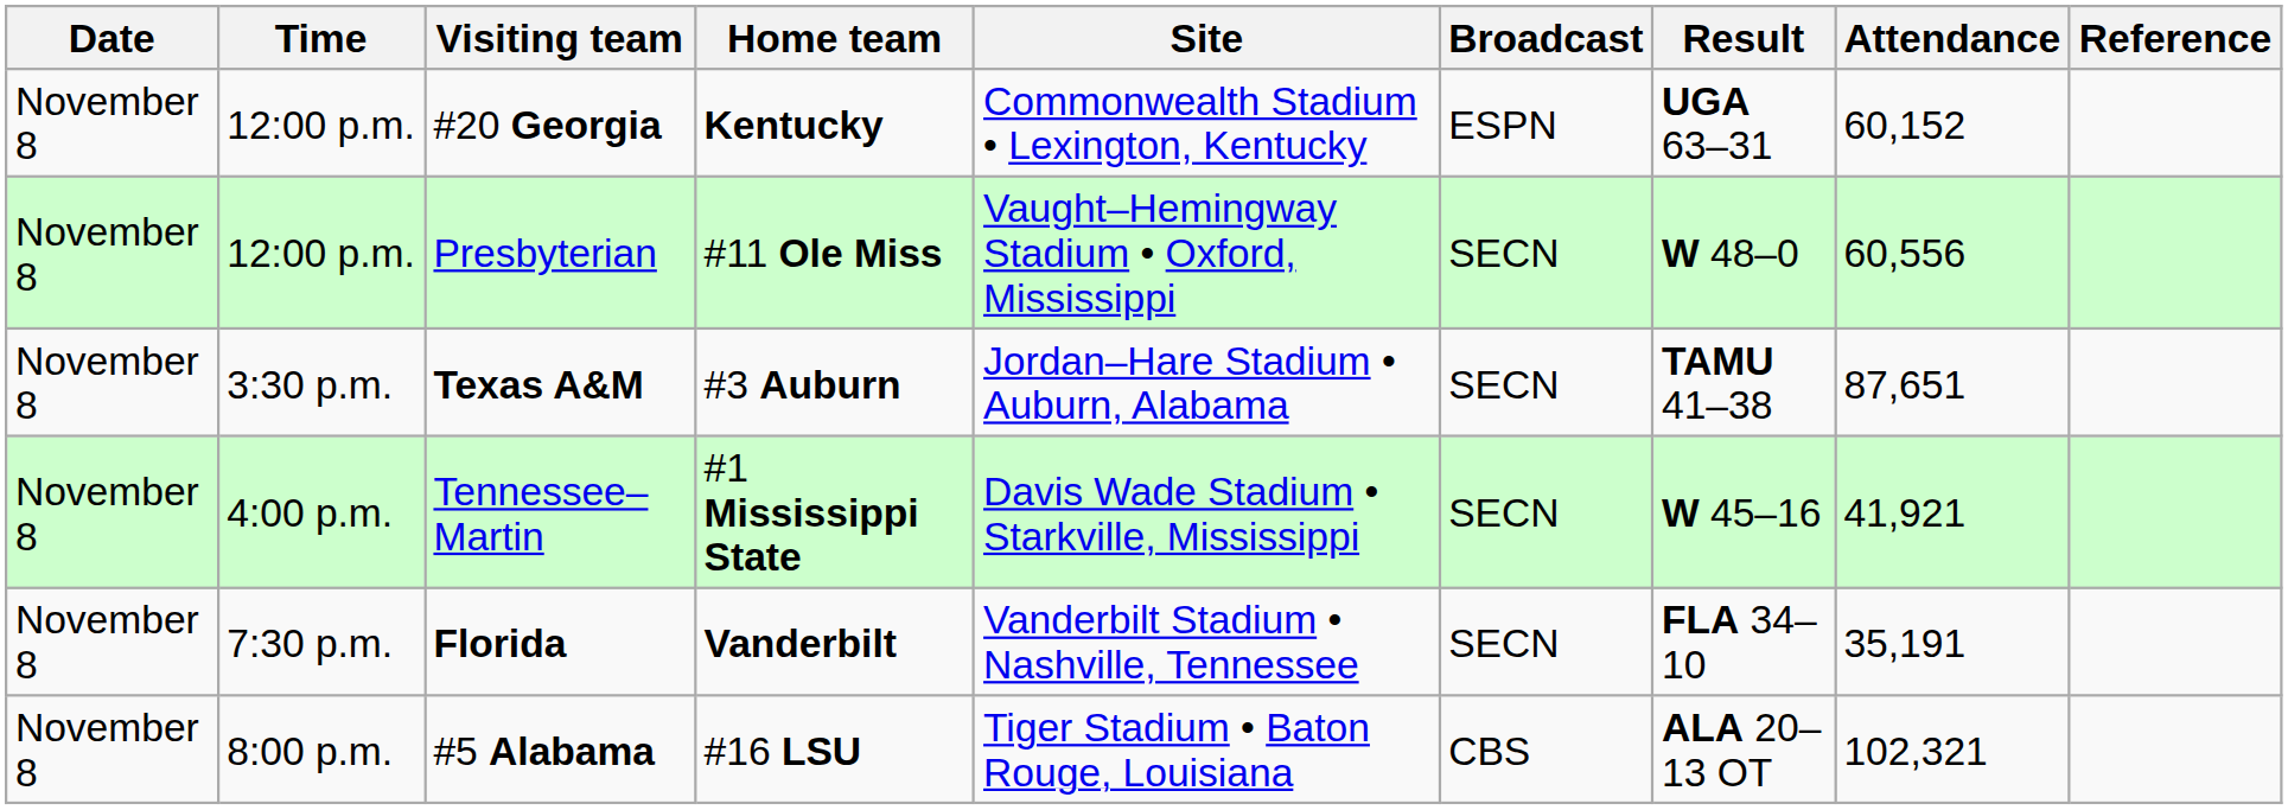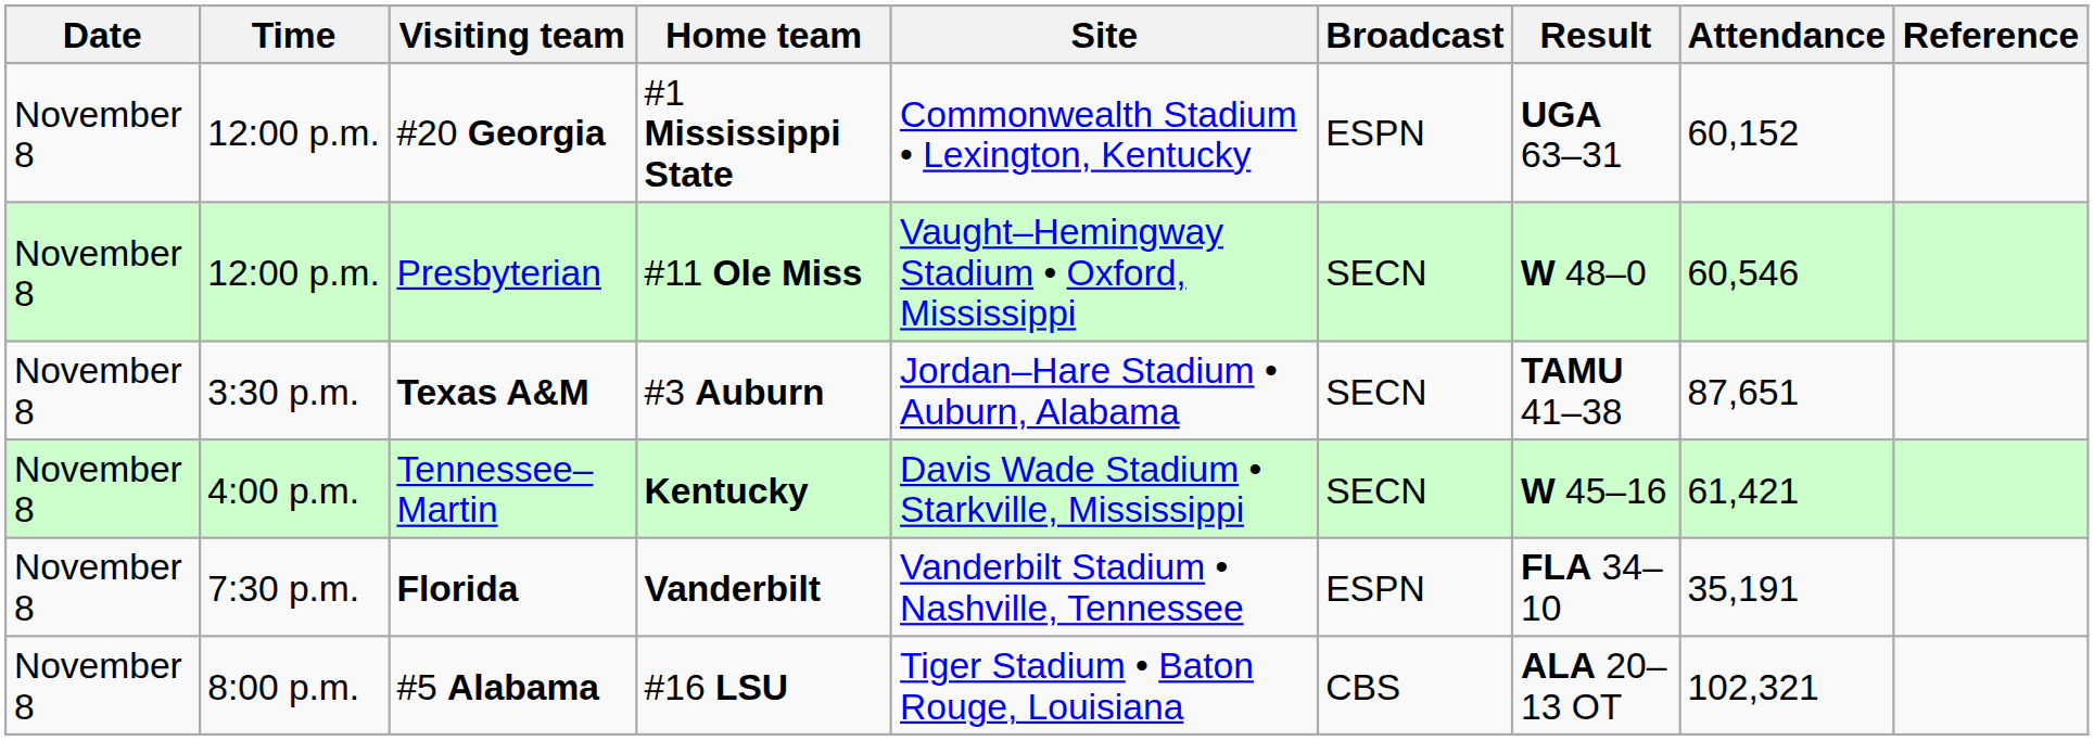#20 Georgia | Home team: Kentucky -> #1 Mississippi State
Presbyterian | Attendance: 60,556 -> 60,546
Tennessee–Martin | Home team: #1 Mississippi State -> Kentucky
Tennessee–Martin | Attendance: 41,921 -> 61,421
Florida | Broadcast: SECN -> ESPN
